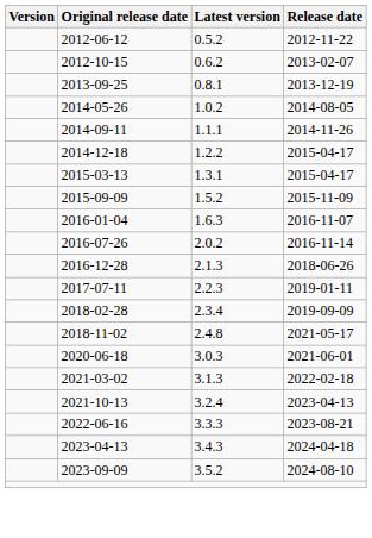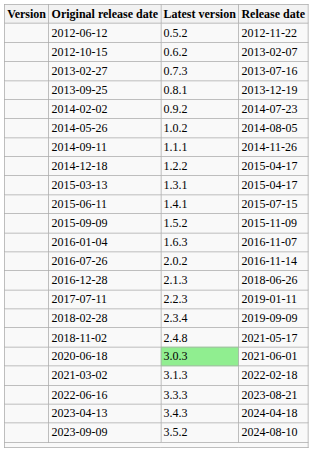+ row: 2013-02-27 | 0.7.3 | 2013-07-16
+ row: 2014-02-02 | 0.9.2 | 2014-07-23
+ row: 2015-06-11 | 1.4.1 | 2015-07-15
2020-06-18 | Latest version: no background -> lightgreen background
- row: 2021-10-13 | 3.2.4 | 2023-04-13
